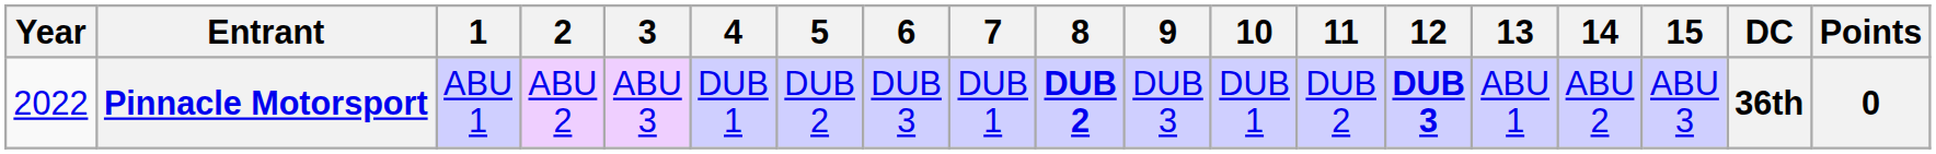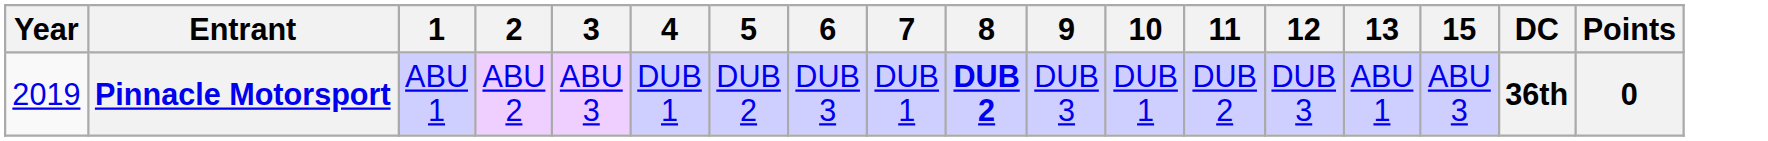- column: 14 | ABU 2
Pinnacle Motorsport | Year: 2022 -> 2019
Pinnacle Motorsport | 12: bold -> normal
